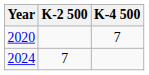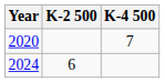2024 | K-2 500: 7 -> 6
